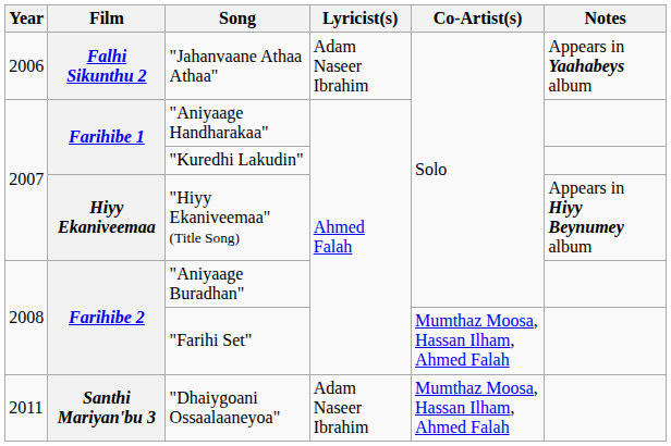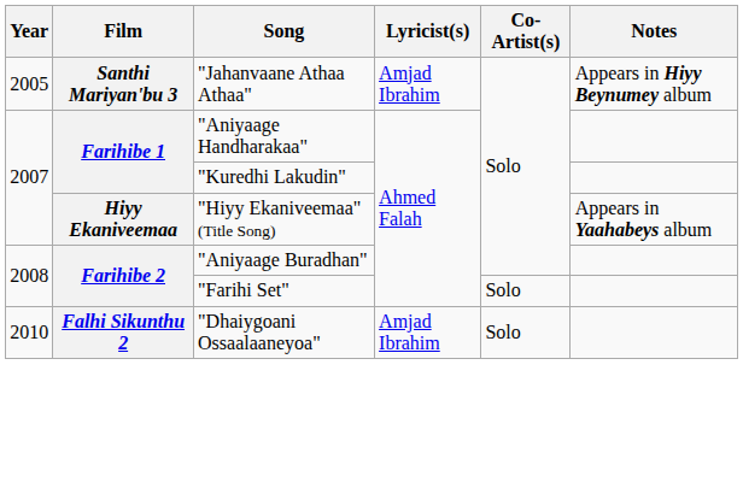"Jahanvaane Athaa Athaa" | Year: 2006 -> 2005
"Jahanvaane Athaa Athaa" | Film: Falhi Sikunthu 2 -> Santhi Mariyan'bu 3
"Jahanvaane Athaa Athaa" | Lyricist(s): Adam Naseer Ibrahim -> Amjad Ibrahim
"Jahanvaane Athaa Athaa" | Notes: Appears in Yaahabeys album -> Appears in Hiyy Beynumey album
"Hiyy Ekaniveemaa" (Title Song) | Notes: Appears in Hiyy Beynumey album -> Appears in Yaahabeys album
"Farihi Set" | Co-Artist(s): Mumthaz Moosa, Hassan Ilham, Ahmed Falah -> Solo
"Dhaiygoani Ossaalaaneyoa" | Year: 2011 -> 2010
"Dhaiygoani Ossaalaaneyoa" | Film: Santhi Mariyan'bu 3 -> Falhi Sikunthu 2
"Dhaiygoani Ossaalaaneyoa" | Lyricist(s): Adam Naseer Ibrahim -> Amjad Ibrahim
"Dhaiygoani Ossaalaaneyoa" | Co-Artist(s): Mumthaz Moosa, Hassan Ilham, Ahmed Falah -> Solo
